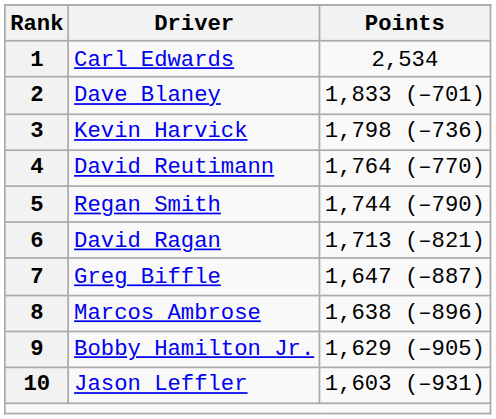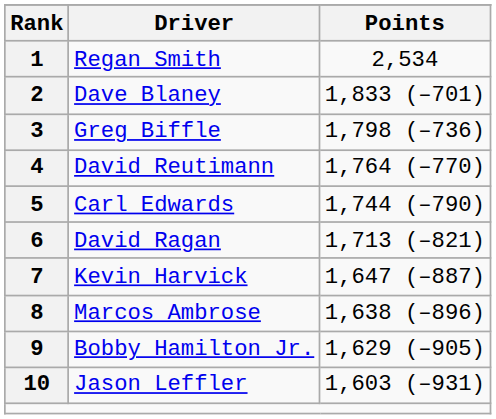1 | Driver: Carl Edwards -> Regan Smith
3 | Driver: Kevin Harvick -> Greg Biffle
5 | Driver: Regan Smith -> Carl Edwards
7 | Driver: Greg Biffle -> Kevin Harvick
